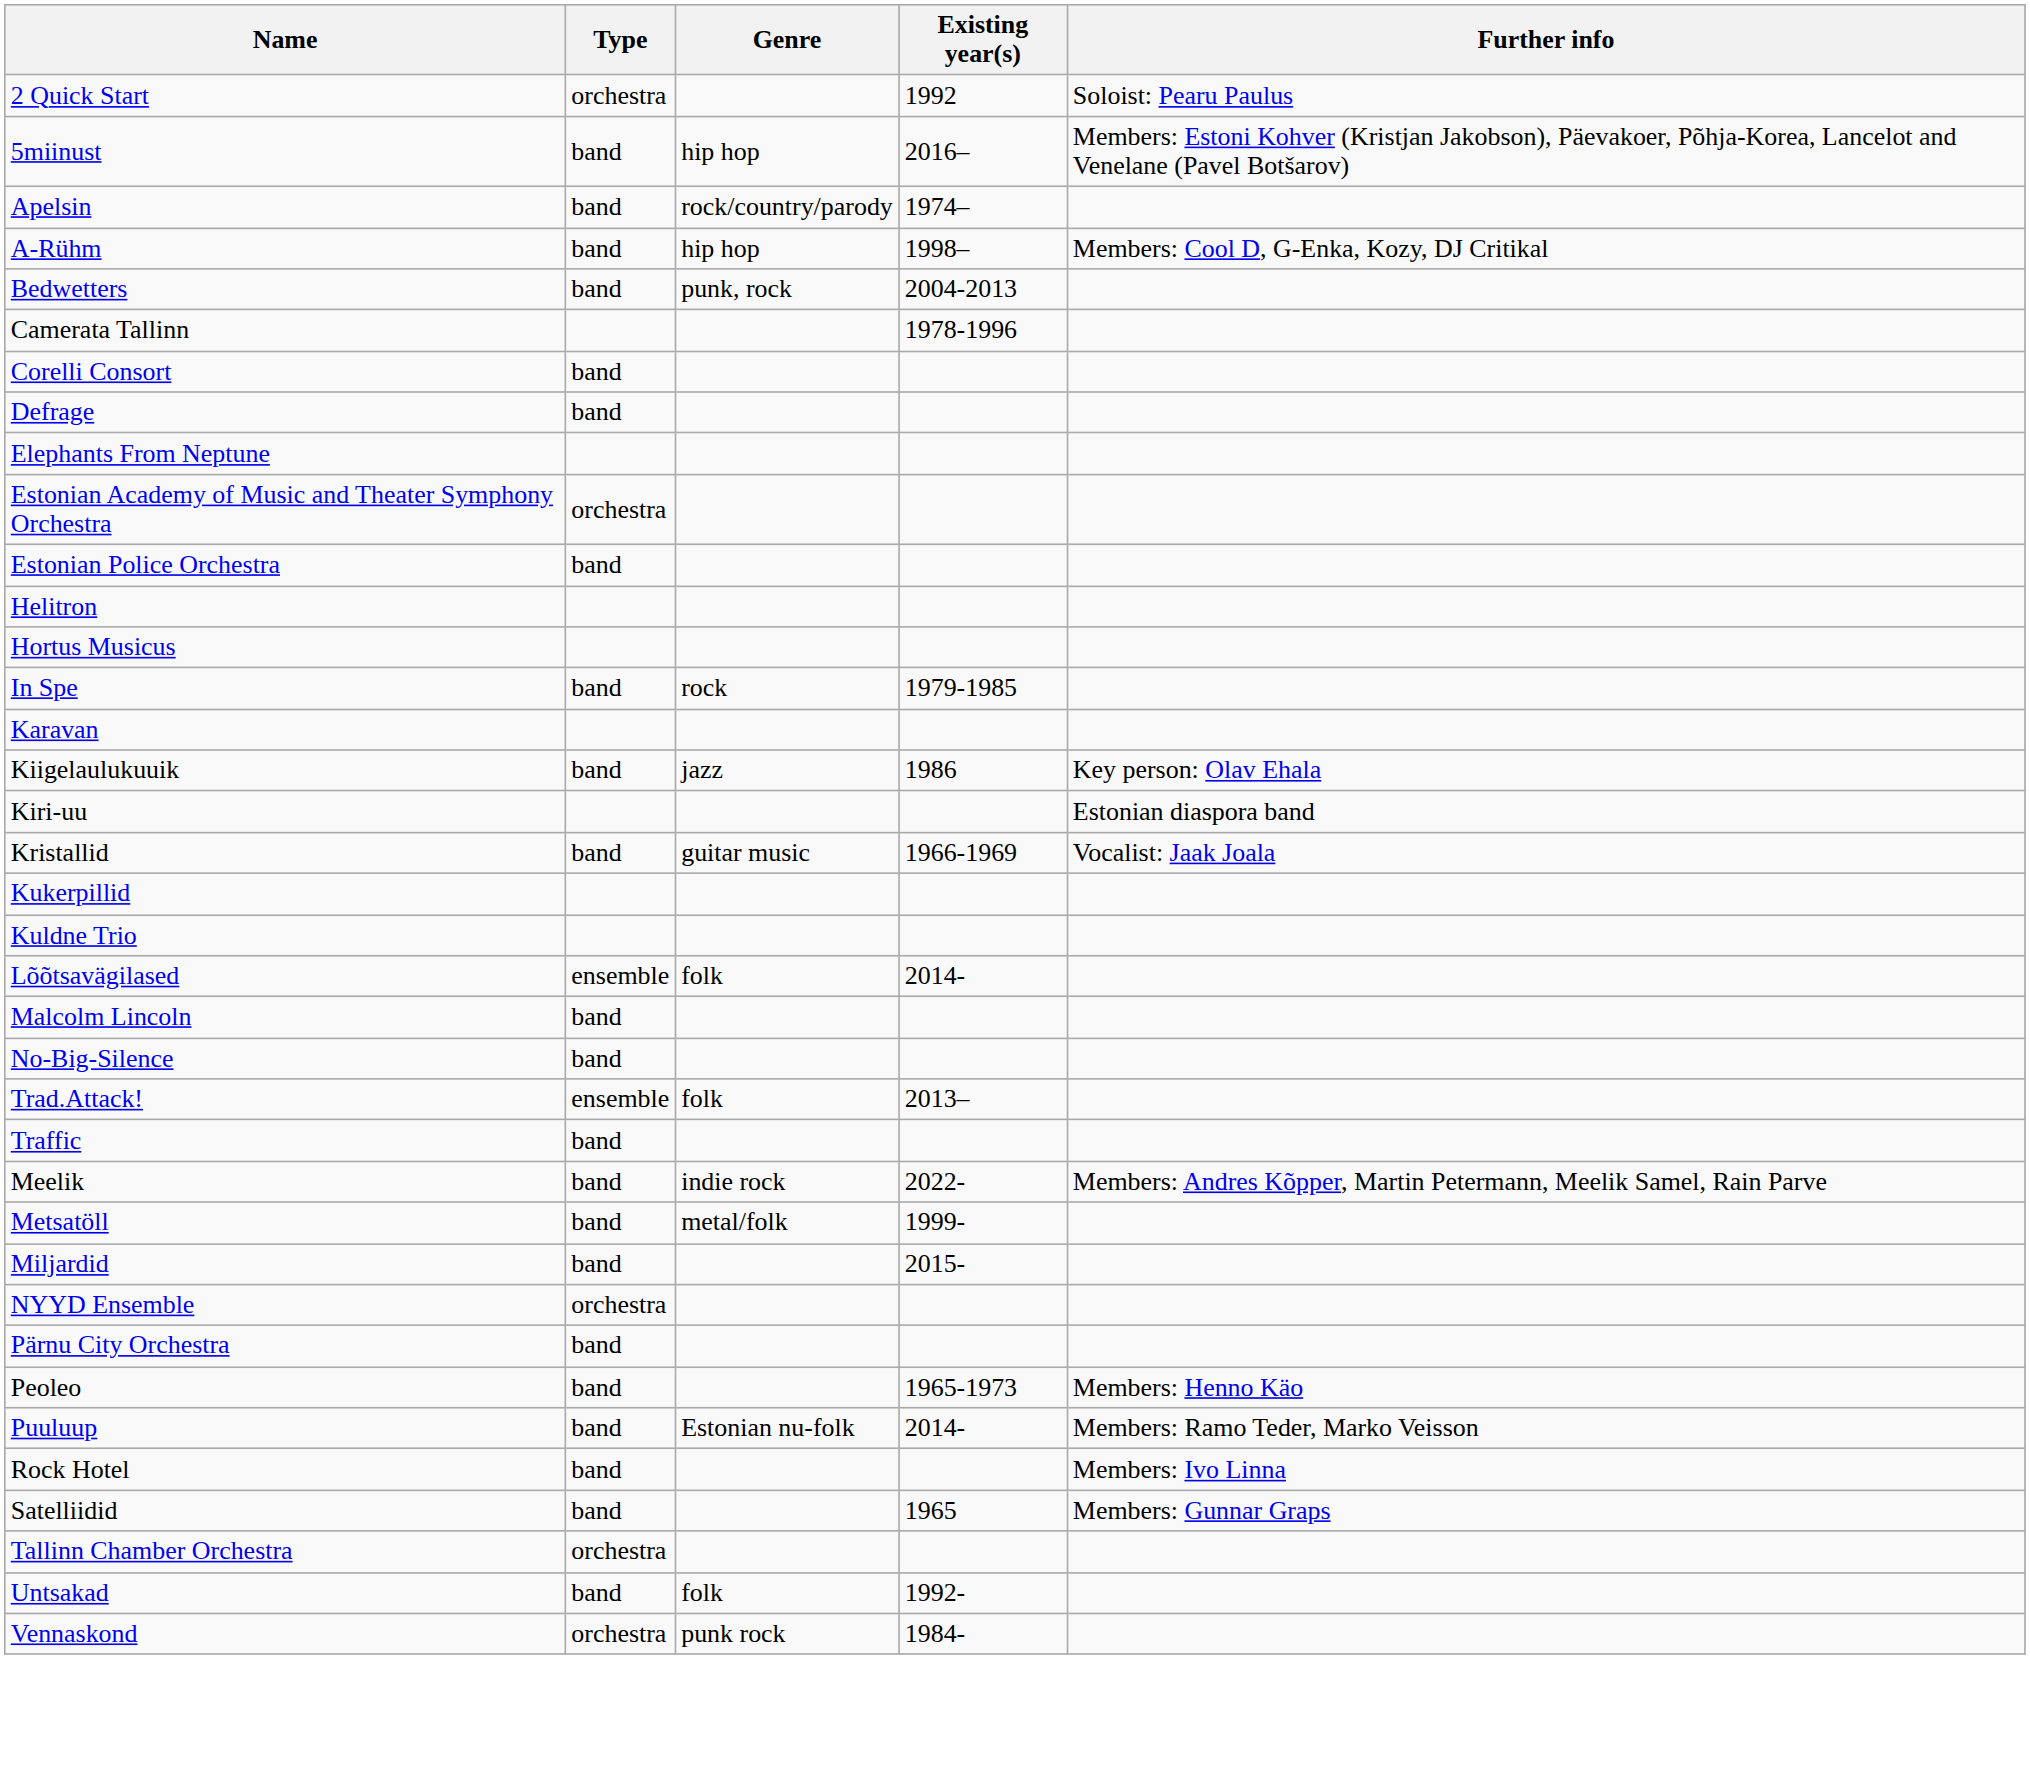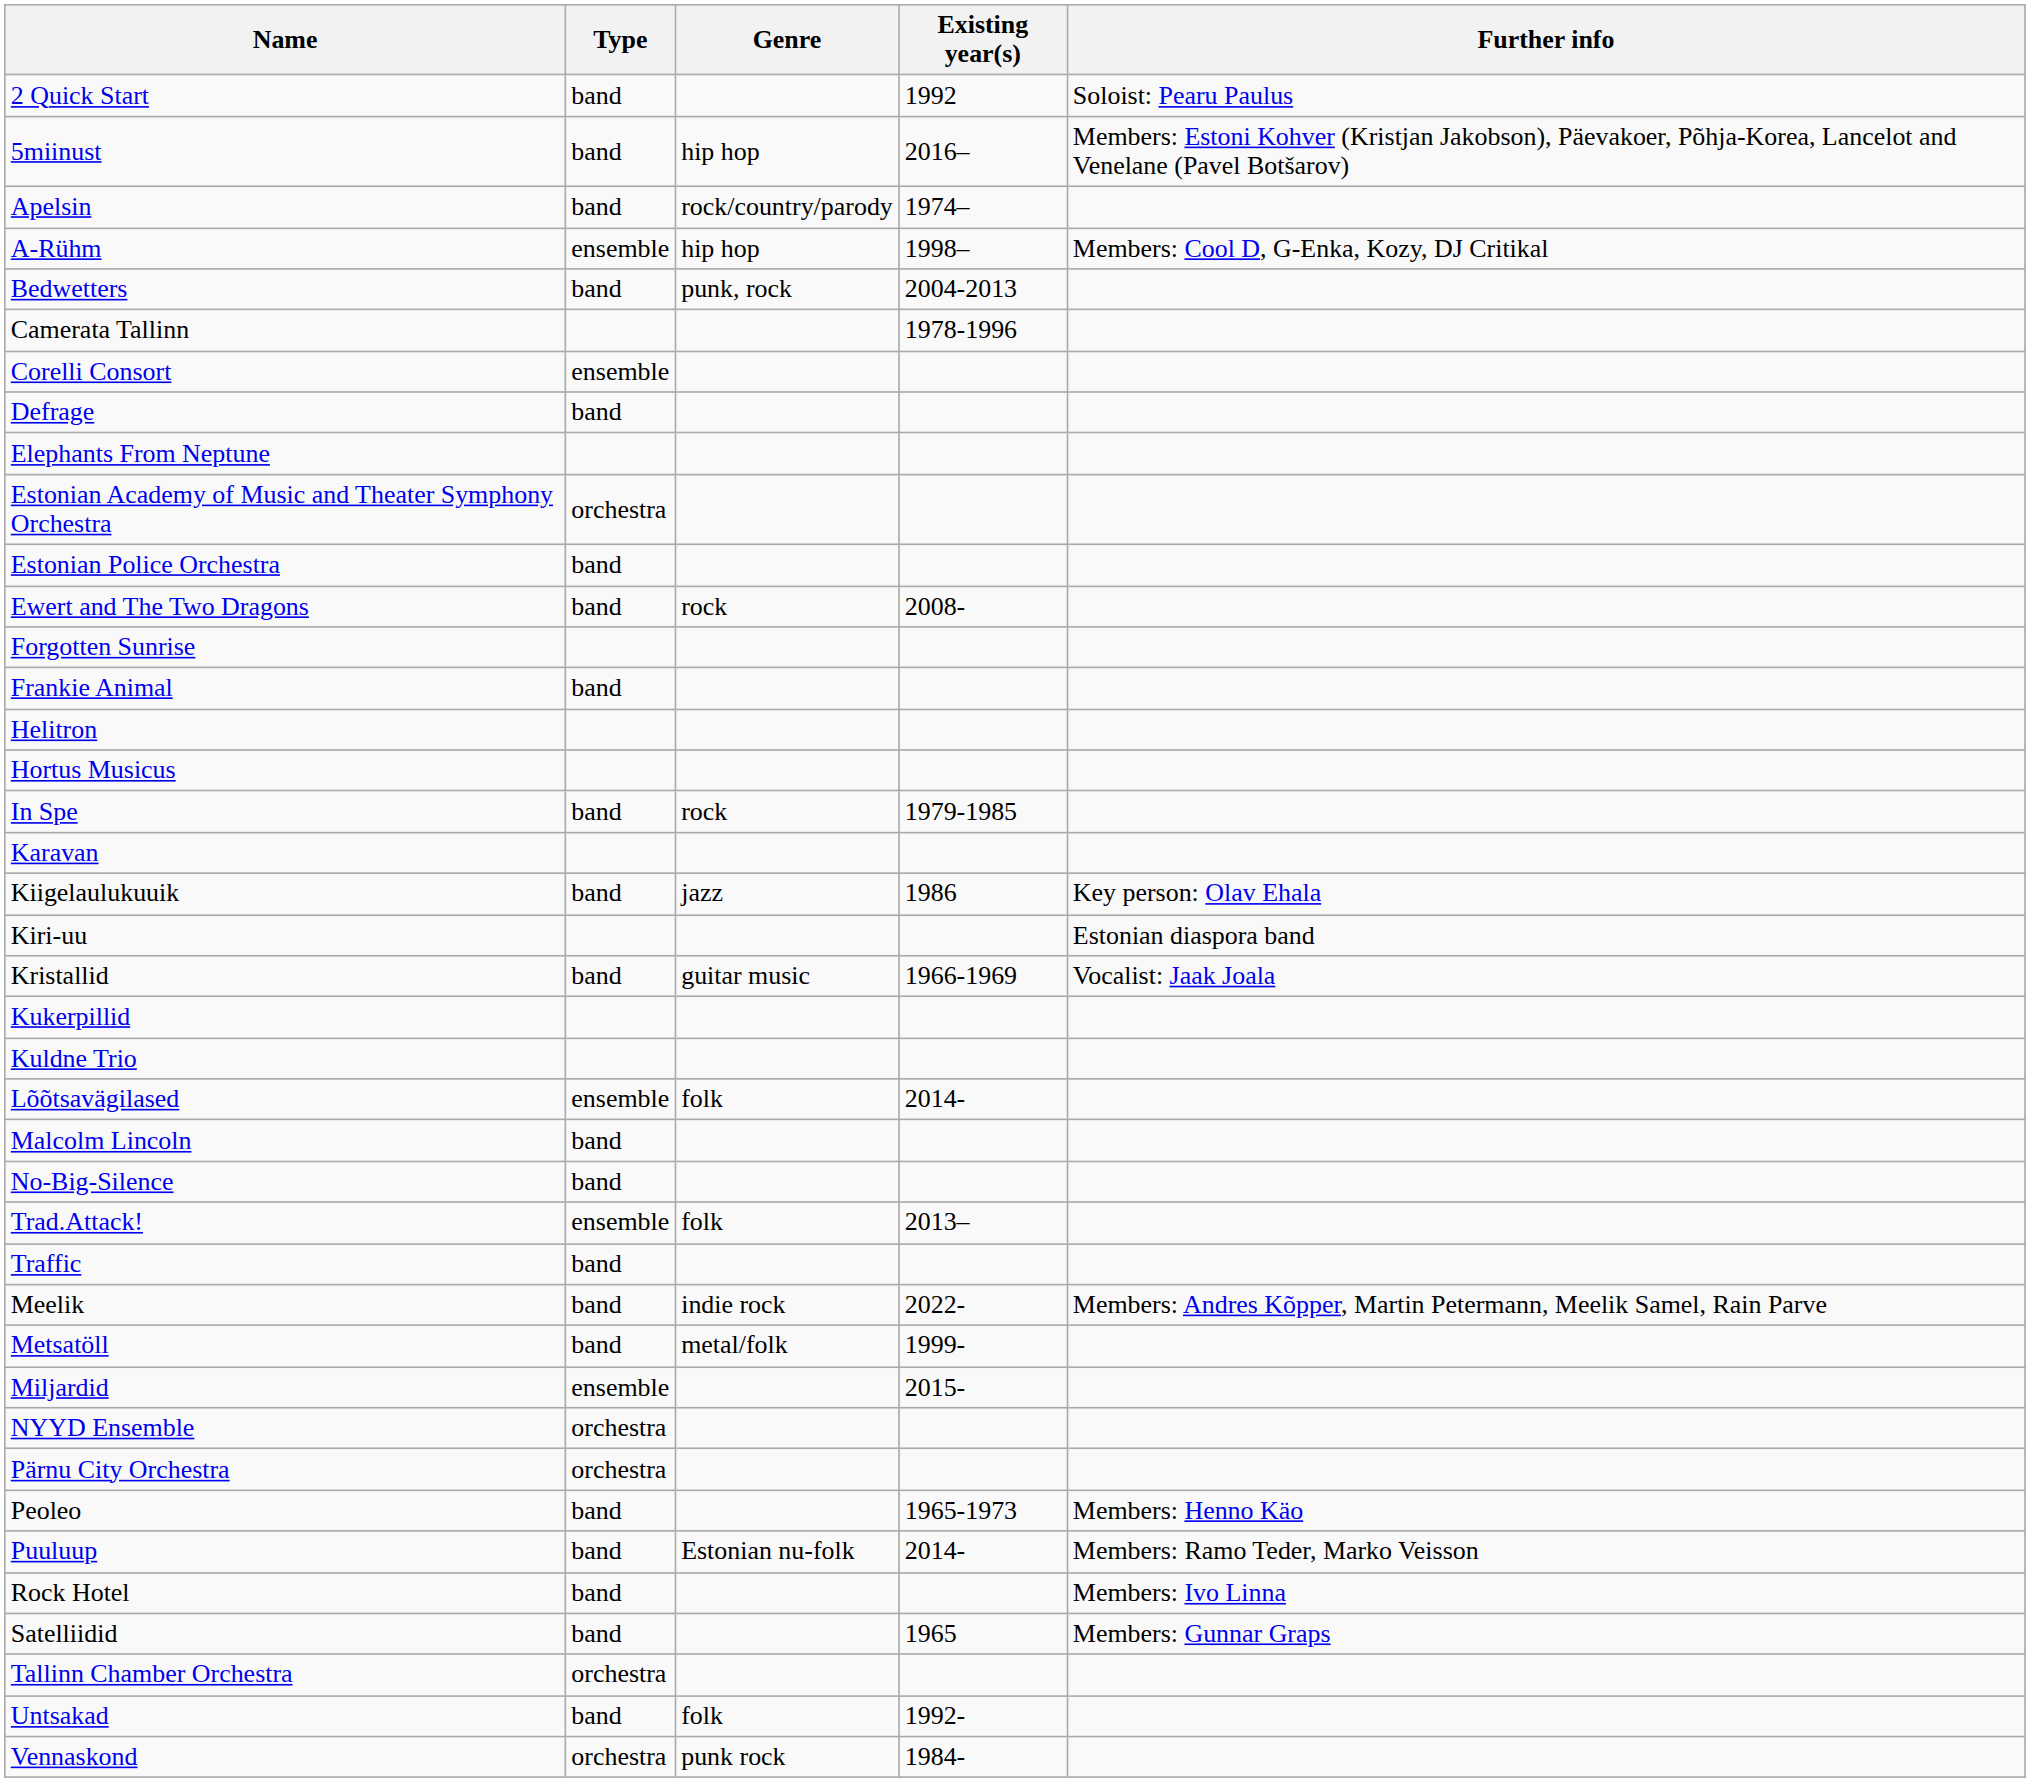2 Quick Start | Type: orchestra -> band
A-Rühm | Type: band -> ensemble
Corelli Consort | Type: band -> ensemble
+ row: Ewert and The Two Dragons | band | rock | 2008-
+ row: Forgotten Sunrise
+ row: Frankie Animal | band
Miljardid | Type: band -> ensemble
Pärnu City Orchestra | Type: band -> orchestra
